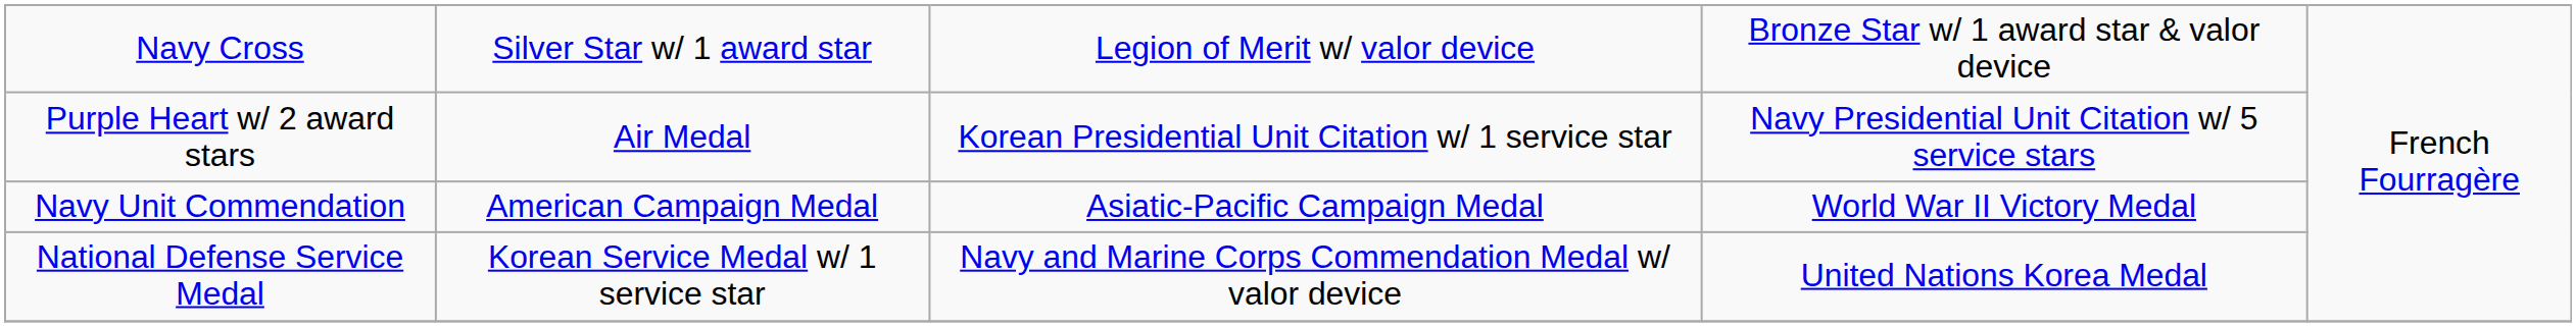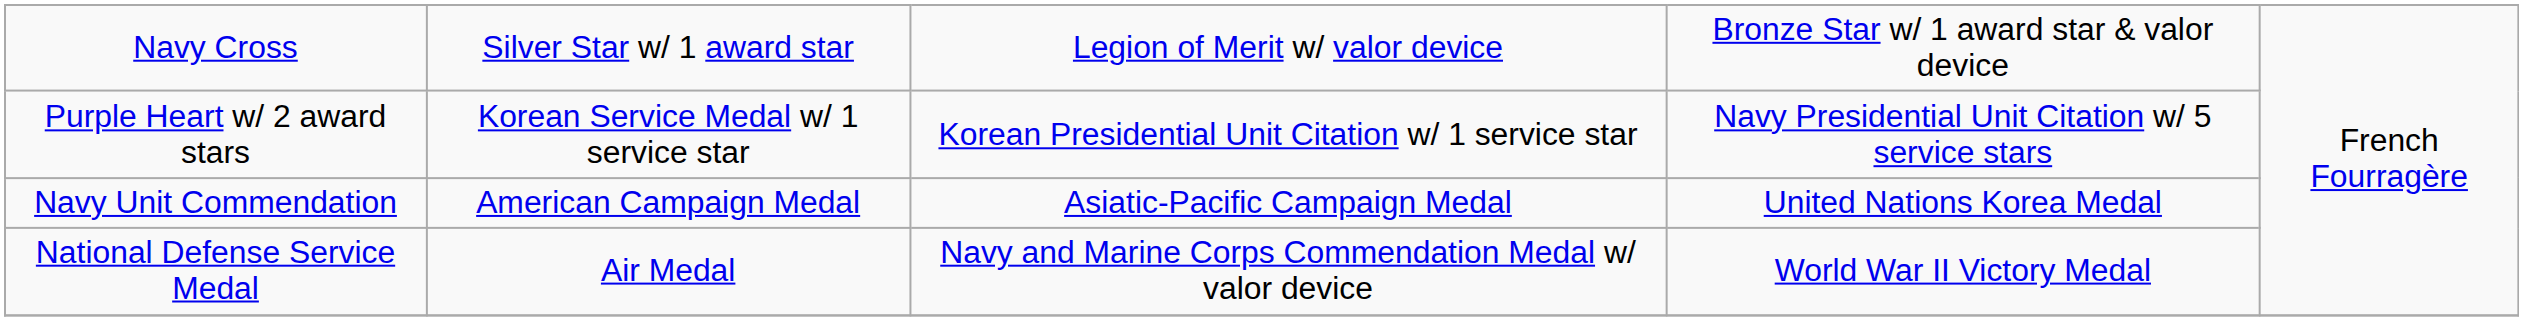Purple Heart w/ 2 award stars | column 2: Air Medal -> Korean Service Medal w/ 1 service star
Navy Unit Commendation | column 4: World War II Victory Medal -> United Nations Korea Medal
National Defense Service Medal | column 2: Korean Service Medal w/ 1 service star -> Air Medal
National Defense Service Medal | column 4: United Nations Korea Medal -> World War II Victory Medal
